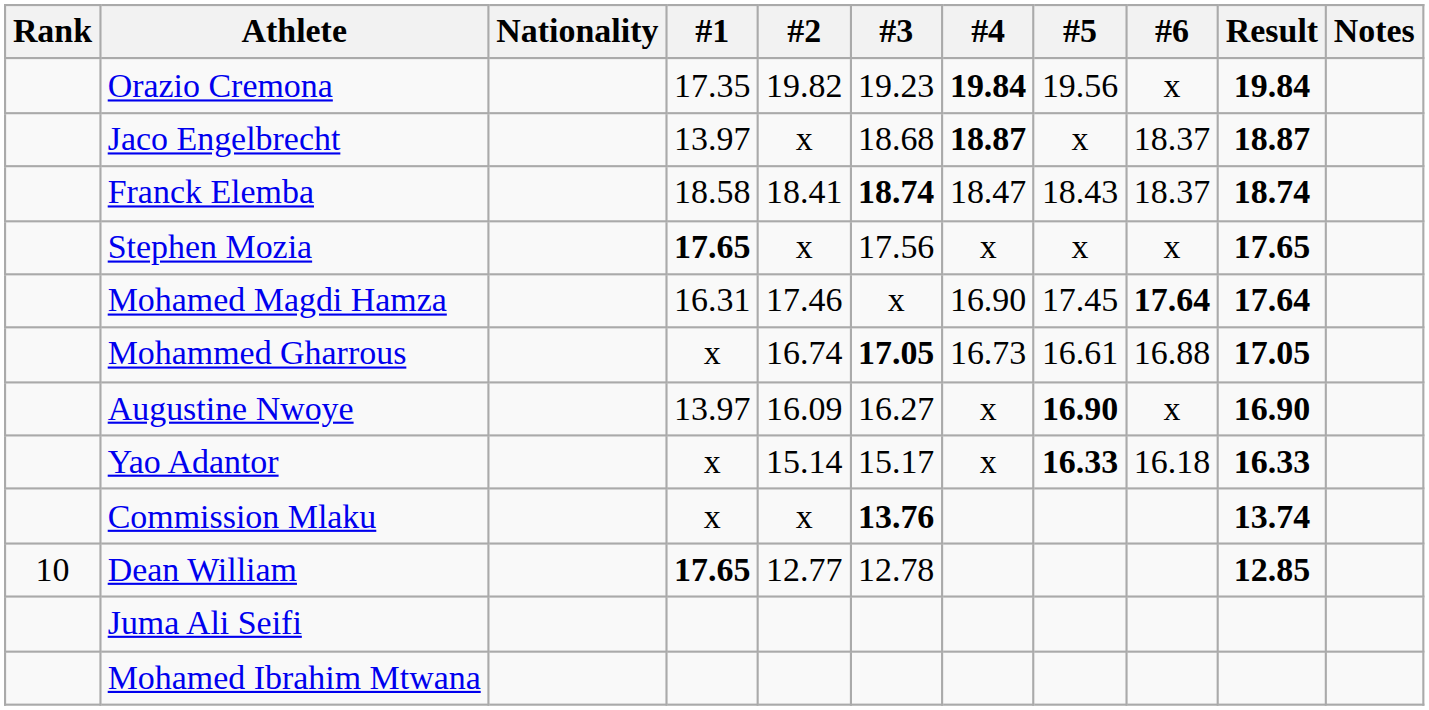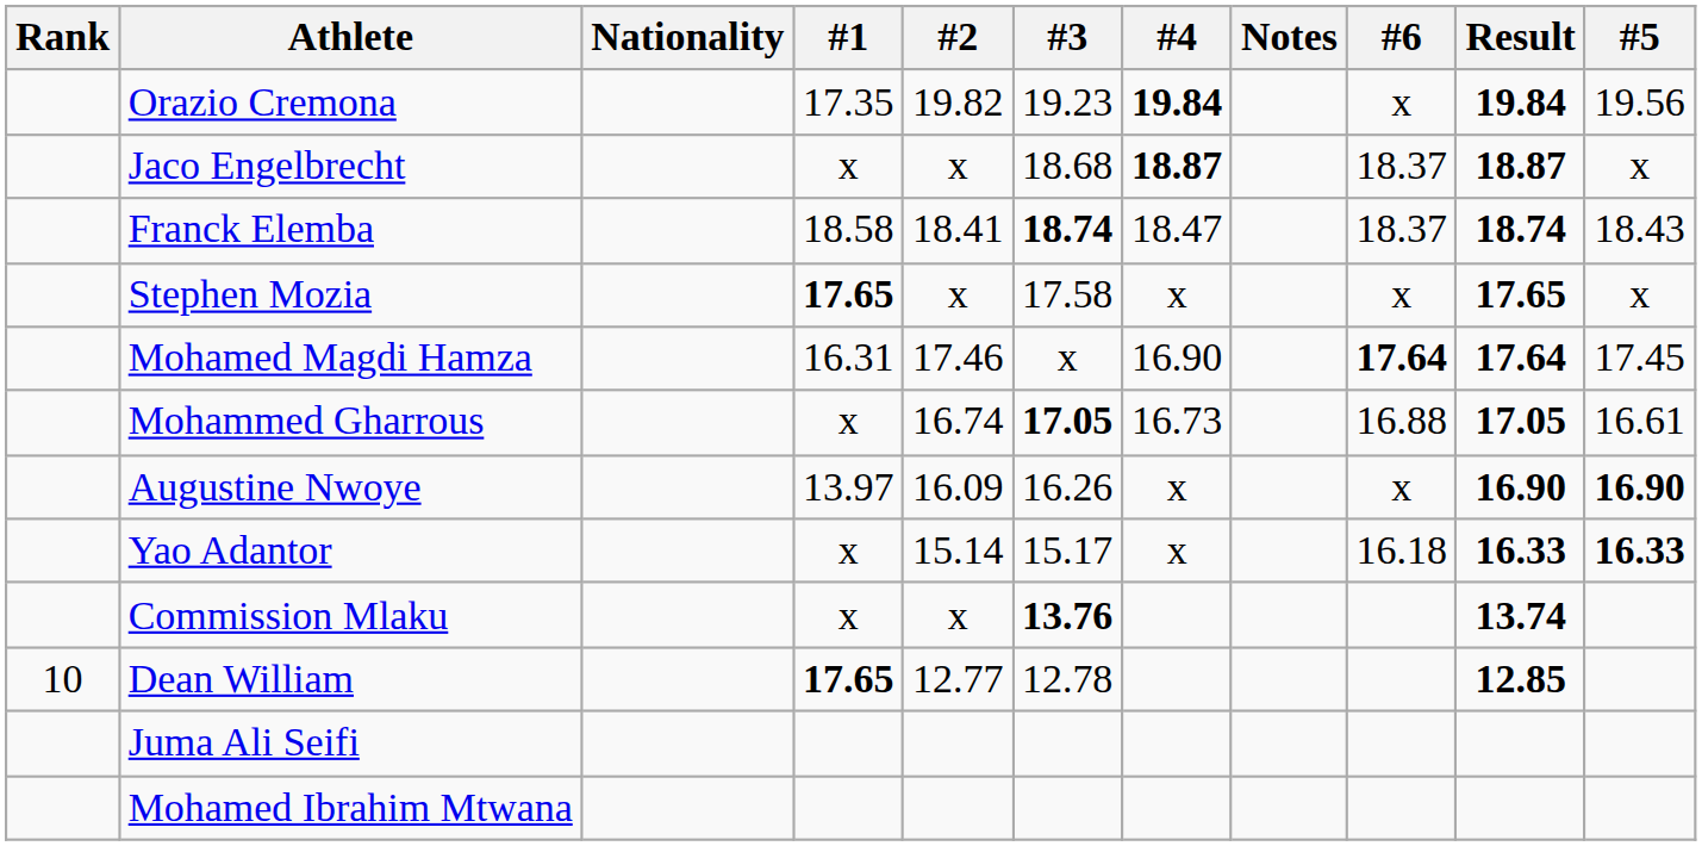columns swapped: #5 <-> Notes
Jaco Engelbrecht | #1: 13.97 -> x
Stephen Mozia | #3: 17.56 -> 17.58
Augustine Nwoye | #3: 16.27 -> 16.26
